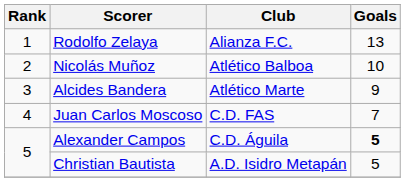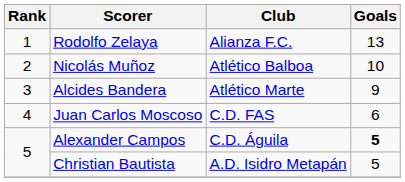Juan Carlos Moscoso | Goals: 7 -> 6
